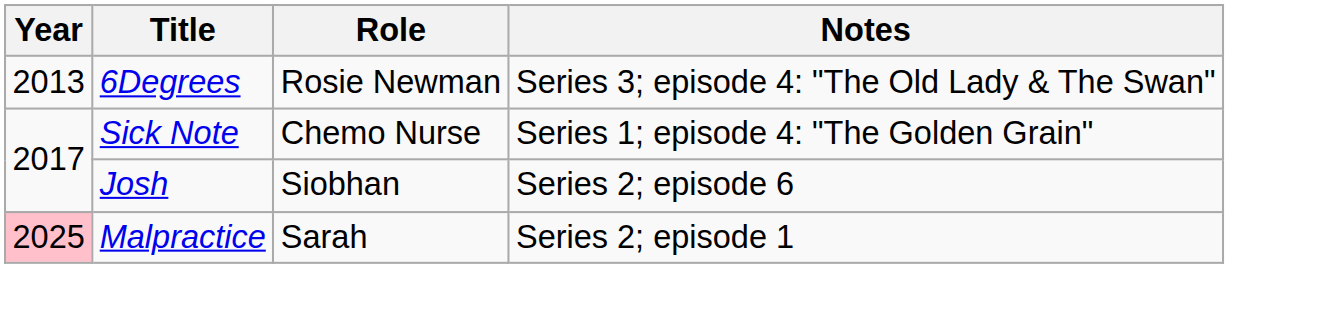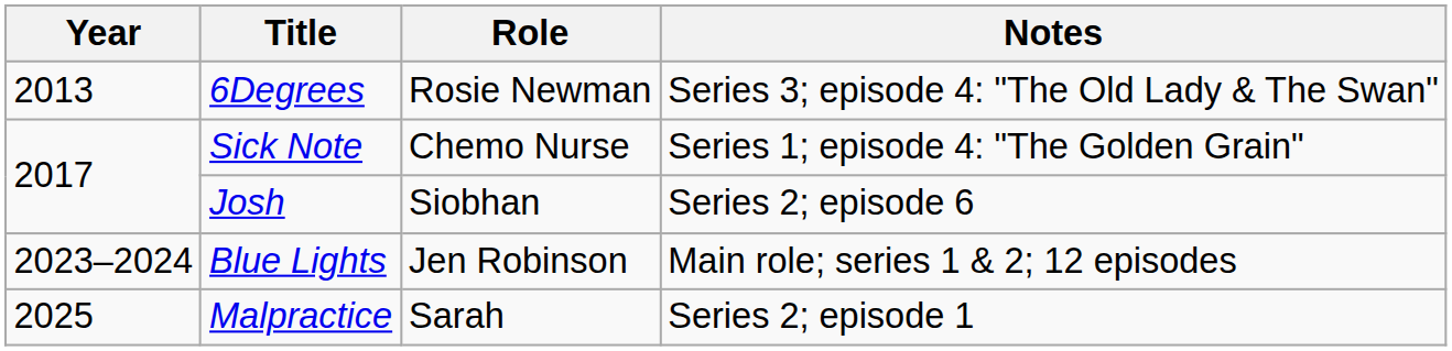+ row: 2023–2024 | Blue Lights | Jen Robinson | Main role; series 1 & 2; 12 episodes
Malpractice | Year: pink background -> no background
